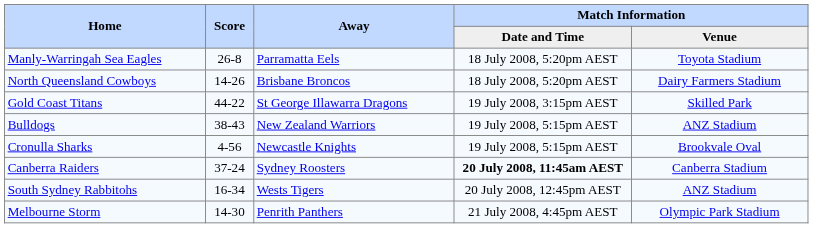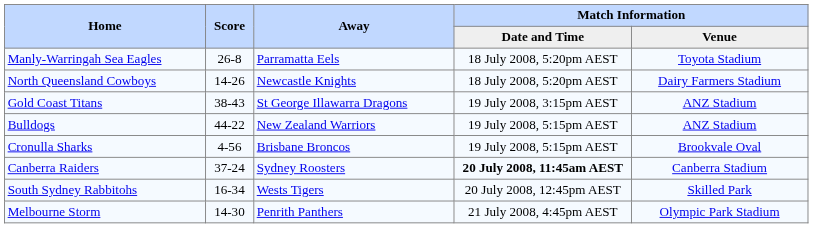North Queensland Cowboys | Away: Brisbane Broncos -> Newcastle Knights
Gold Coast Titans | Score: 44-22 -> 38-43
Gold Coast Titans | Match Information / Venue: Skilled Park -> ANZ Stadium
Bulldogs | Score: 38-43 -> 44-22
Cronulla Sharks | Away: Newcastle Knights -> Brisbane Broncos
South Sydney Rabbitohs | Match Information / Venue: ANZ Stadium -> Skilled Park
